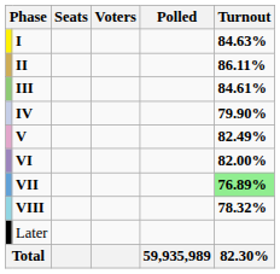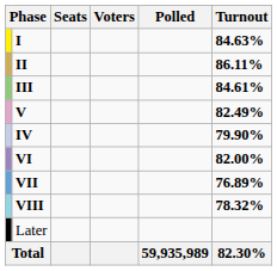rows swapped: IV <-> V
VII | Turnout: lightgreen background -> no background
